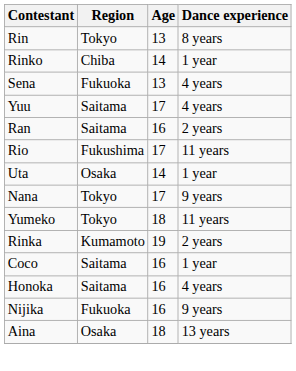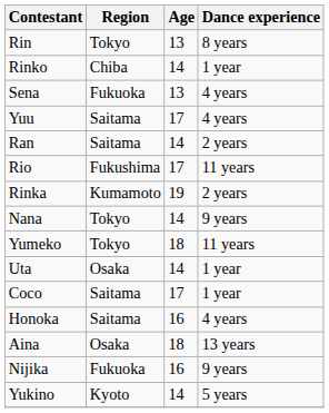Ran | Age: 16 -> 14
rows swapped: Uta <-> Rinka
Nana | Age: 17 -> 14
Coco | Age: 16 -> 17
rows swapped: Nijika <-> Aina
+ row: Yukino | Kyoto | 14 | 5 years
